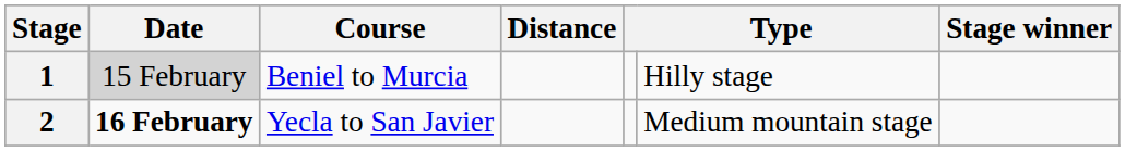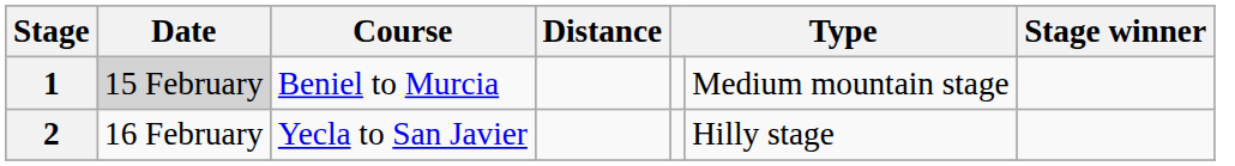1 | column 6: Hilly stage -> Medium mountain stage
2 | Date: bold -> normal
2 | column 6: Medium mountain stage -> Hilly stage
